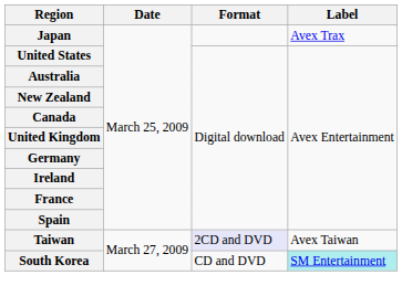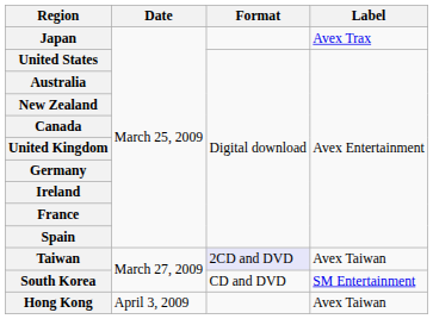South Korea | Label: paleturquoise background -> no background
+ row: Hong Kong | April 3, 2009 | Avex Taiwan
